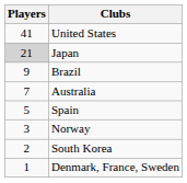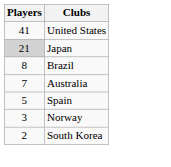Brazil | Players: 9 -> 8
- row: 1 | Denmark, France, Sweden
